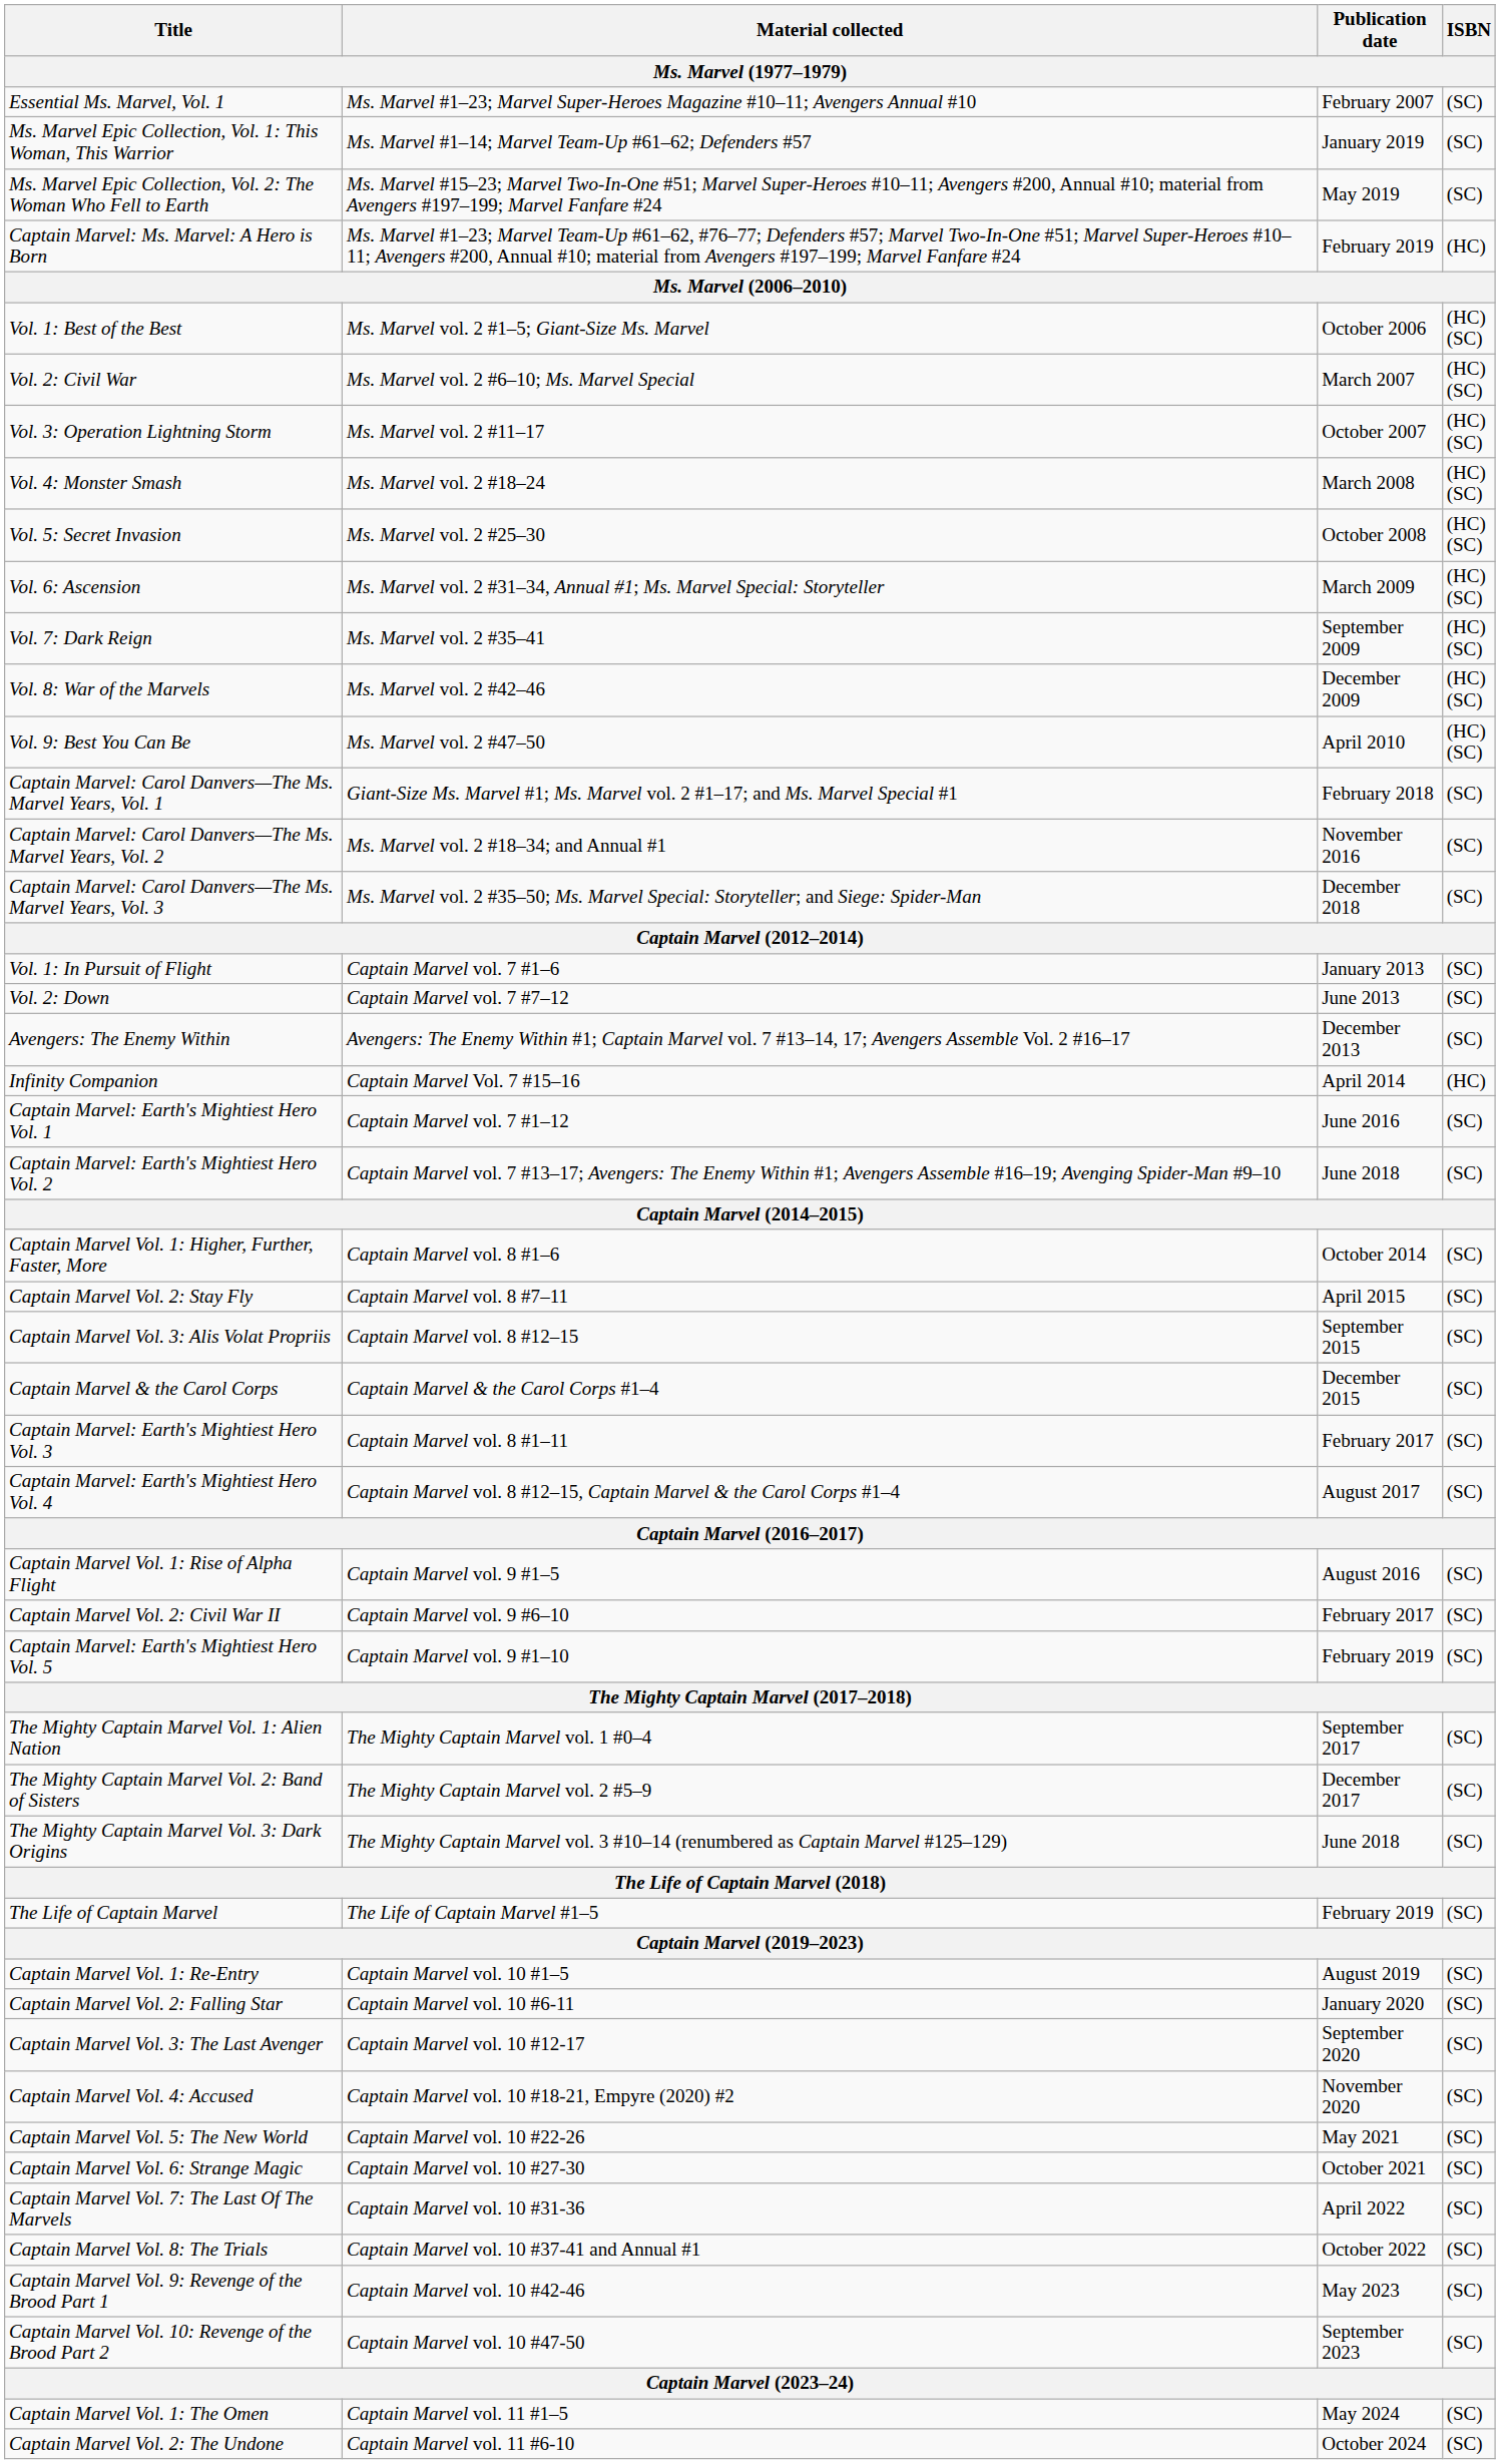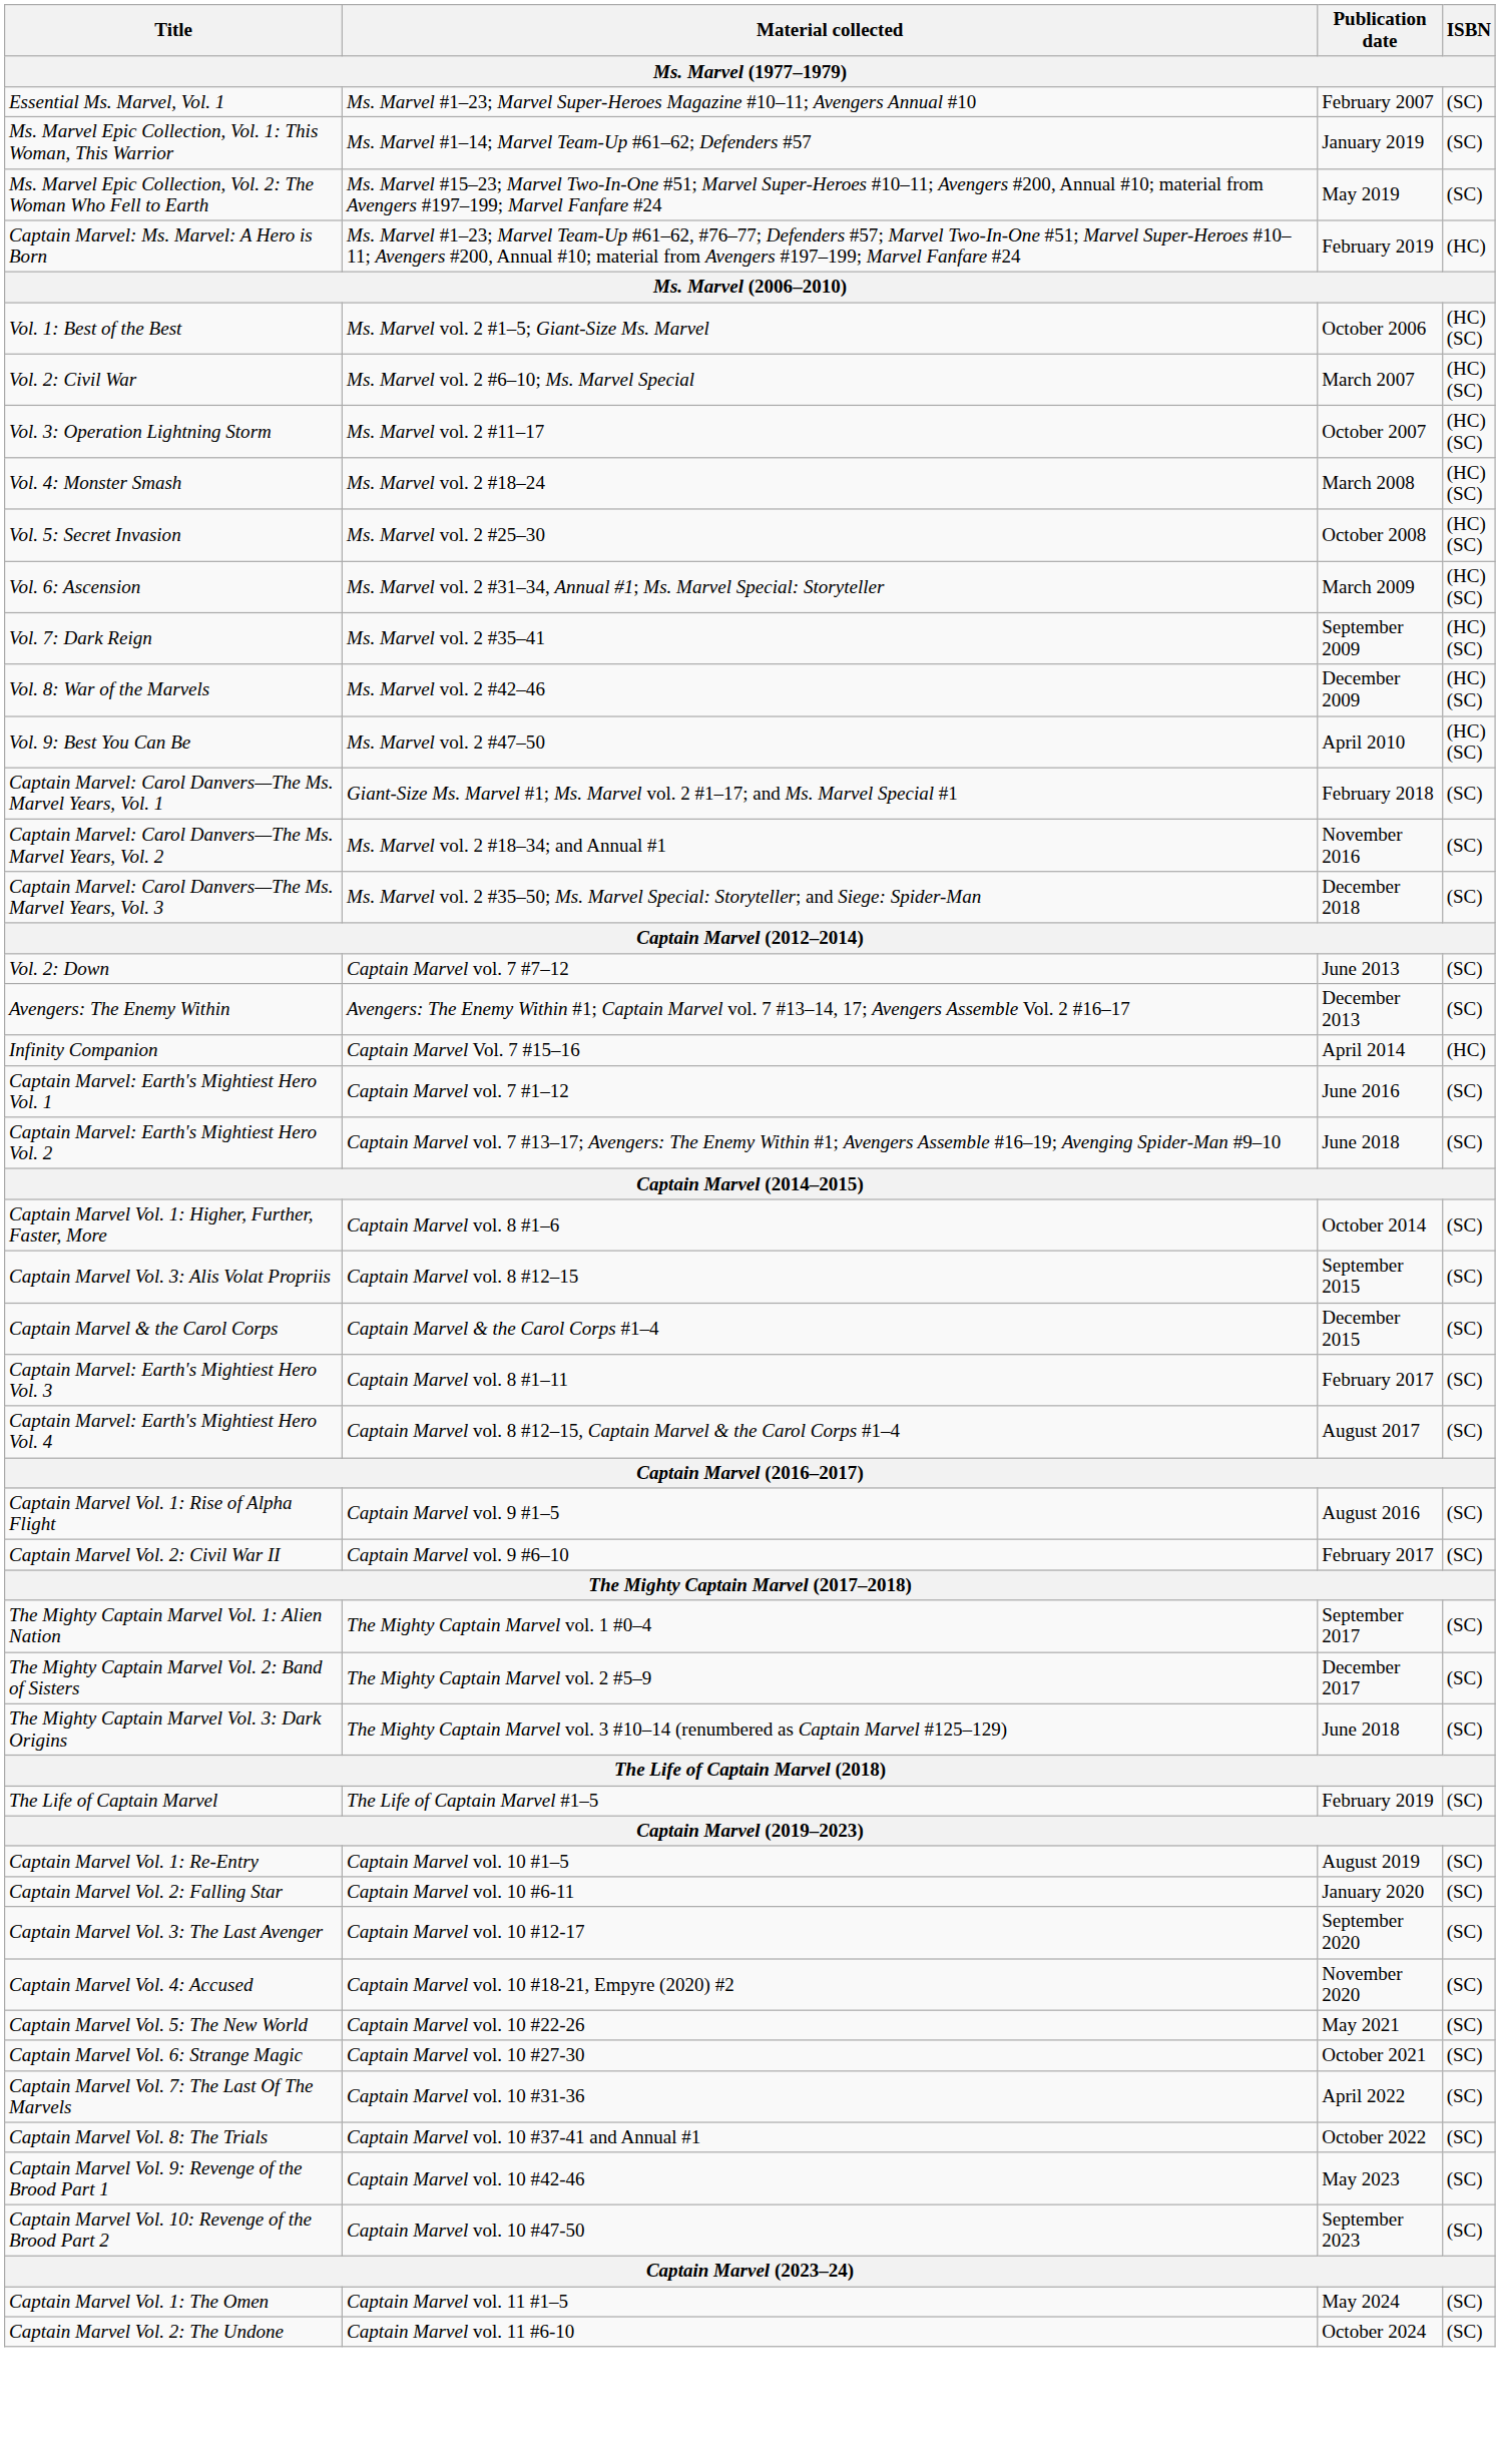- row: Vol. 1: In Pursuit of Flight | Captain Marvel vol. 7 #1–6 | January 2013 | (SC)
- row: Captain Marvel Vol. 2: Stay Fly | Captain Marvel vol. 8 #7–11 | April 2015 | (SC)
- row: Captain Marvel: Earth's Mightiest Hero Vol. 5 | Captain Marvel vol. 9 #1–10 | February 2019 | (SC)
